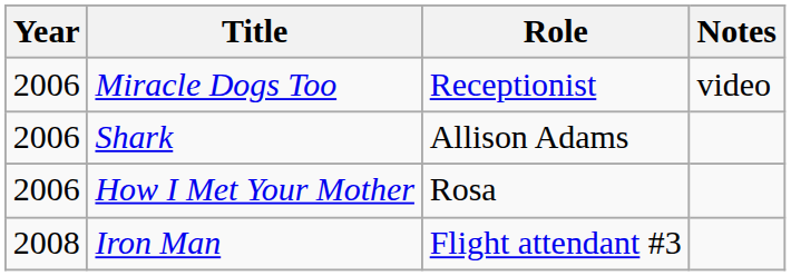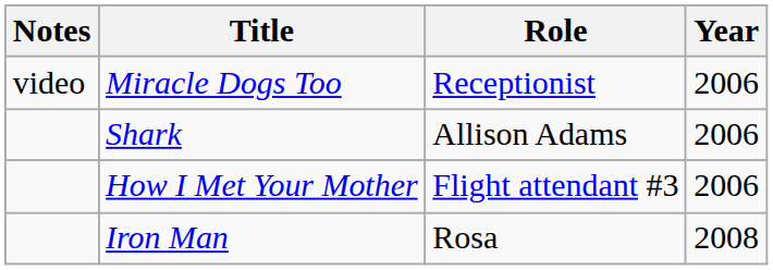columns swapped: Year <-> Notes
How I Met Your Mother | Role: Rosa -> Flight attendant #3
Iron Man | Role: Flight attendant #3 -> Rosa
